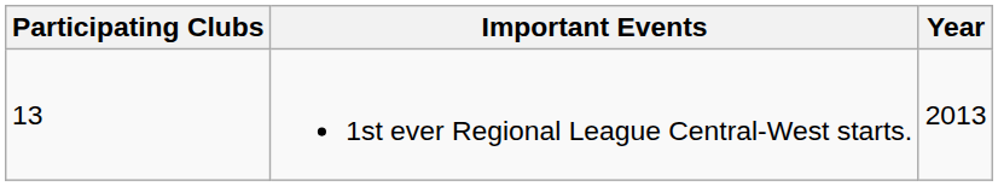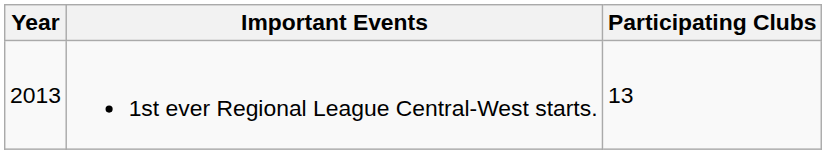columns swapped: Year <-> Participating Clubs
